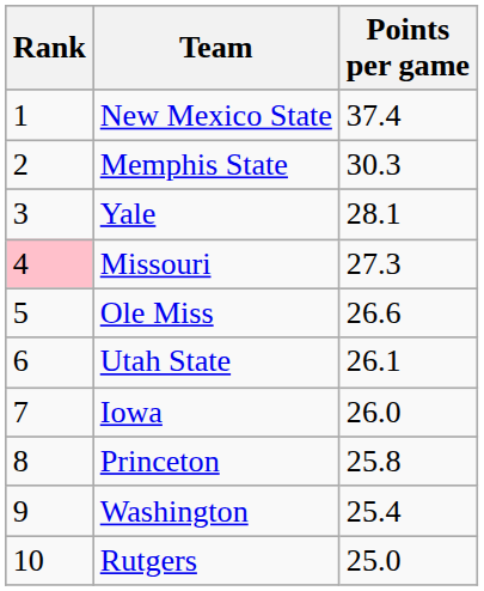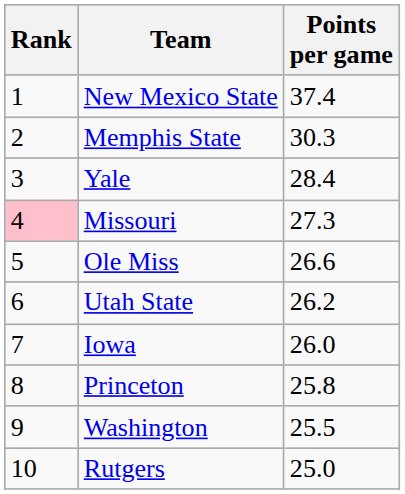Yale | Points per game: 28.1 -> 28.4
Utah State | Points per game: 26.1 -> 26.2
Washington | Points per game: 25.4 -> 25.5
